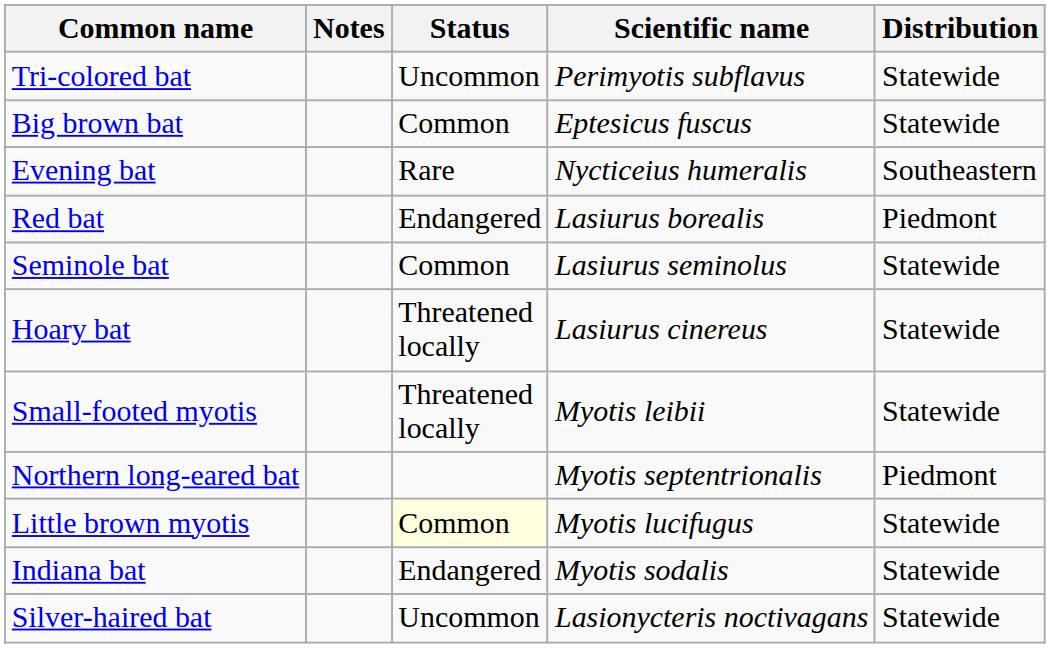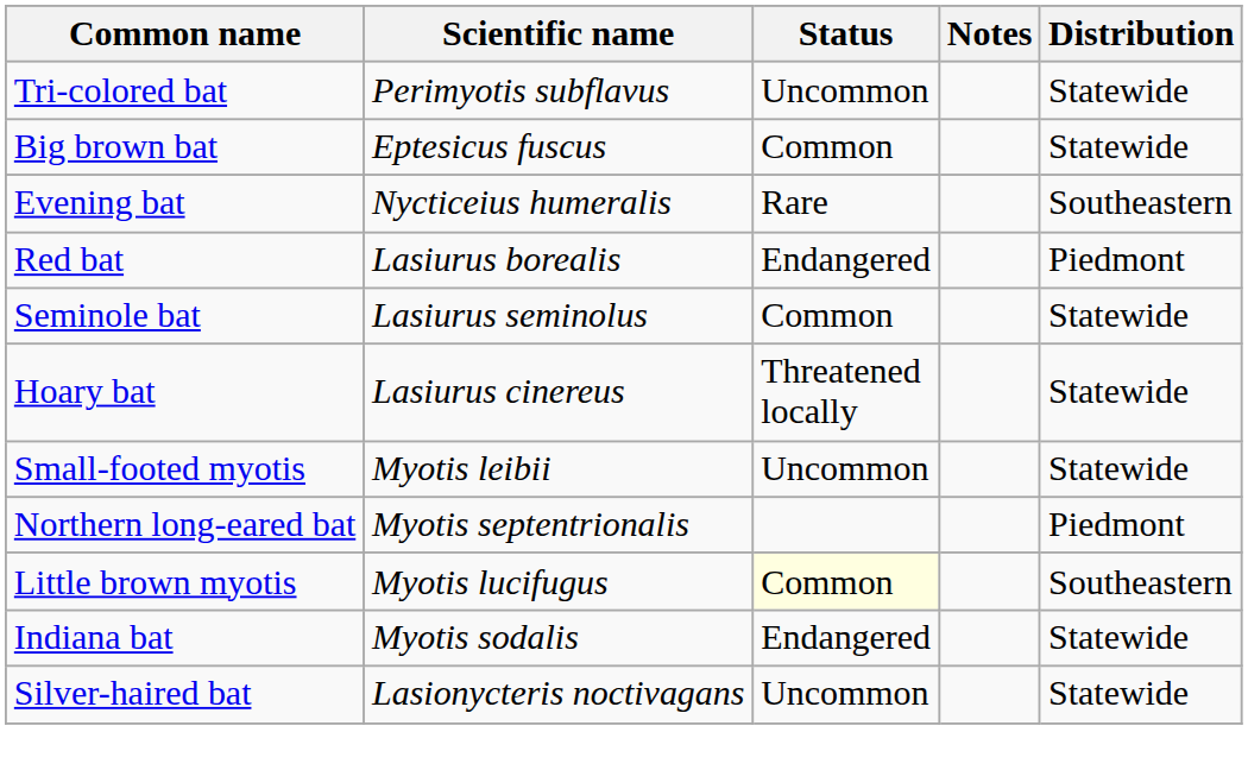columns swapped: Scientific name <-> Notes
Small-footed myotis | Status: Threatened locally -> Uncommon
Little brown myotis | Distribution: Statewide -> Southeastern
